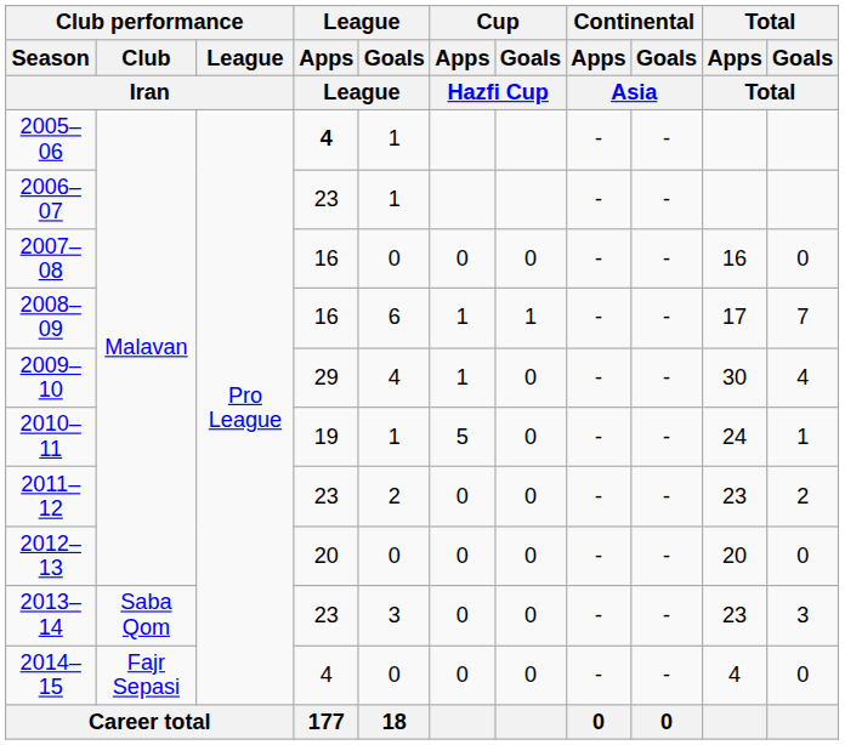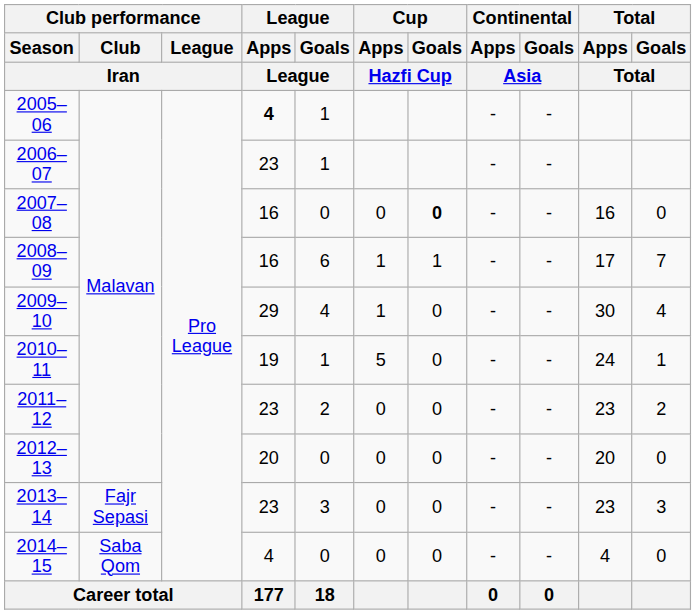2007–08 | Cup / Goals / Hazfi Cup: normal -> bold
2013–14 | Club performance / Club / Iran: Saba Qom -> Fajr Sepasi
2014–15 | Club performance / Club / Iran: Fajr Sepasi -> Saba Qom
